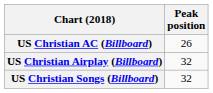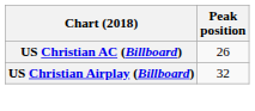- row: US Christian Songs (Billboard) | 32
